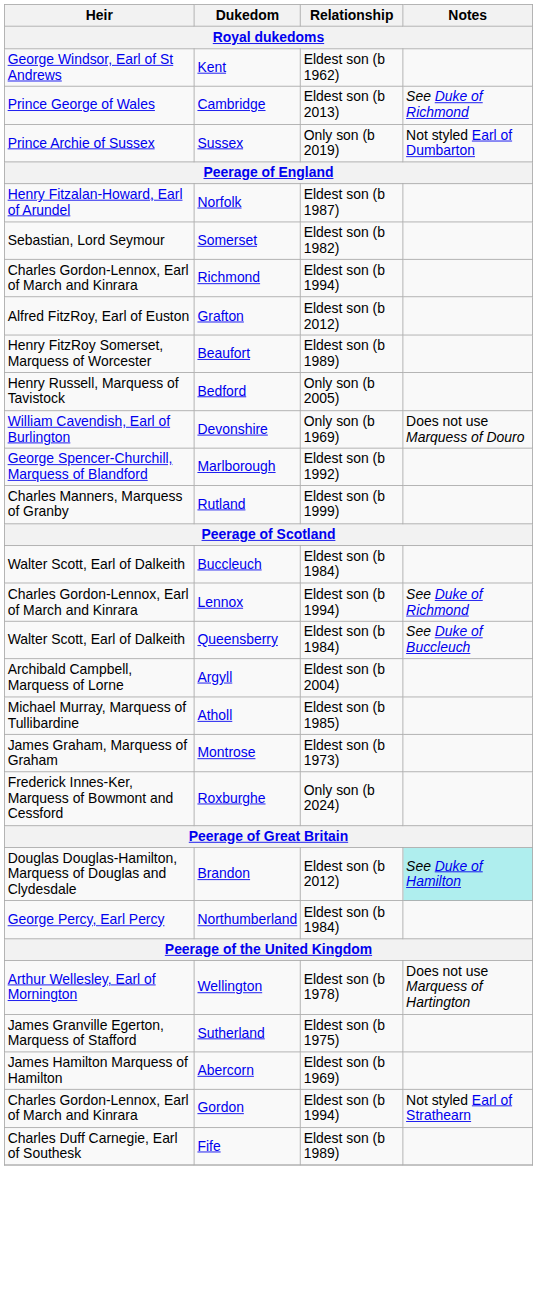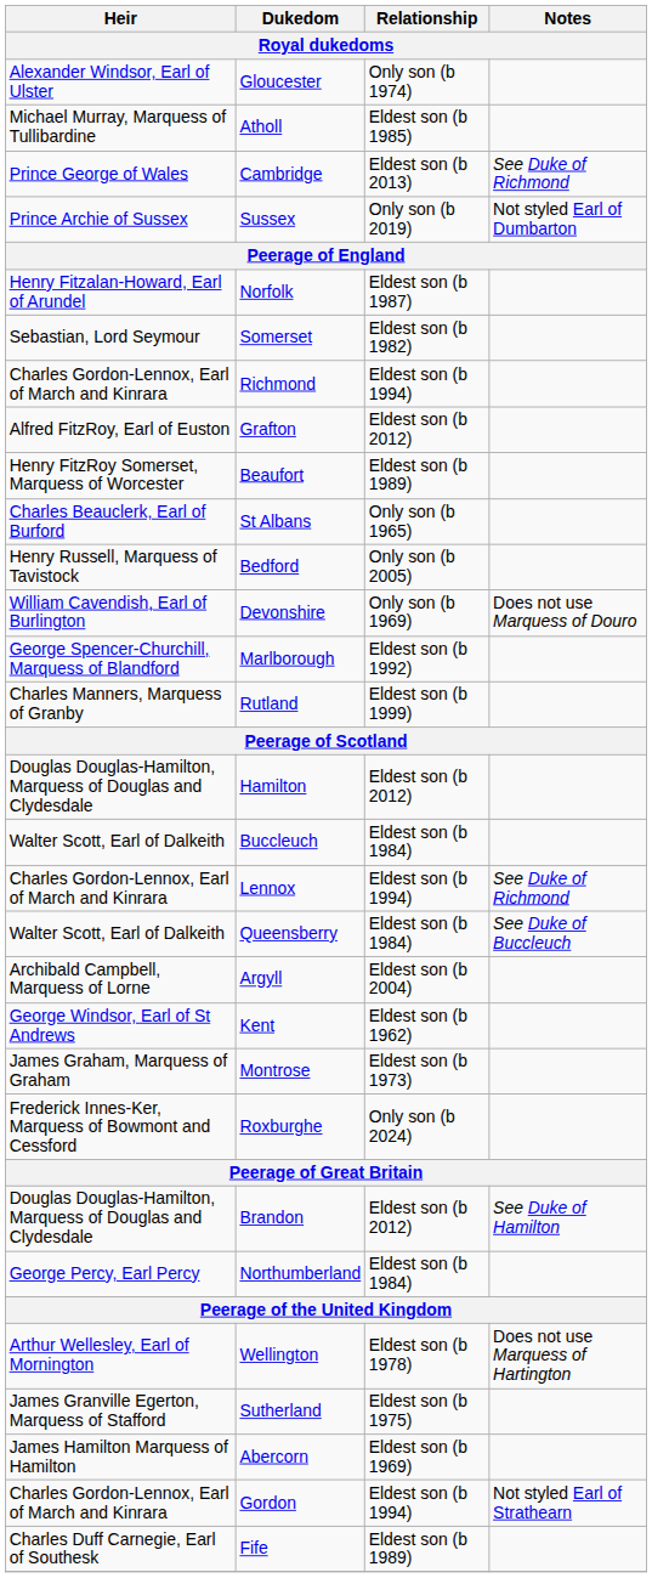+ row: Alexander Windsor, Earl of Ulster | Gloucester | Only son (b 1974)
rows swapped: Kent <-> Atholl
+ row: Charles Beauclerk, Earl of Burford | St Albans | Only son (b 1965)
+ row: Douglas Douglas-Hamilton, Marquess of Douglas and Clydesdale | Hamilton | Eldest son (b 2012)
Brandon | Notes: paleturquoise background -> no background
